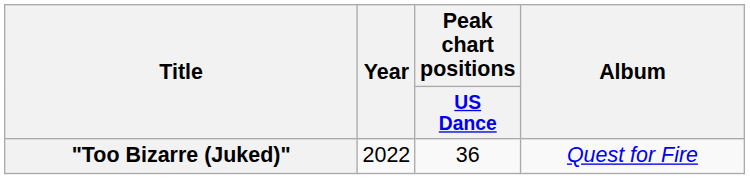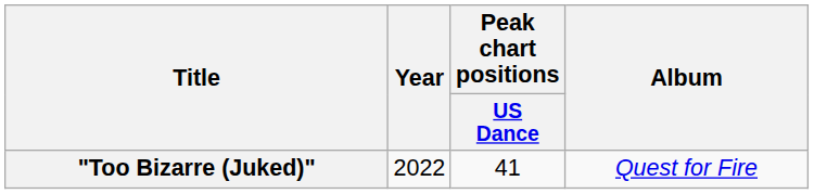"Too Bizarre (Juked)" | Peak chart positions / US Dance: 36 -> 41
